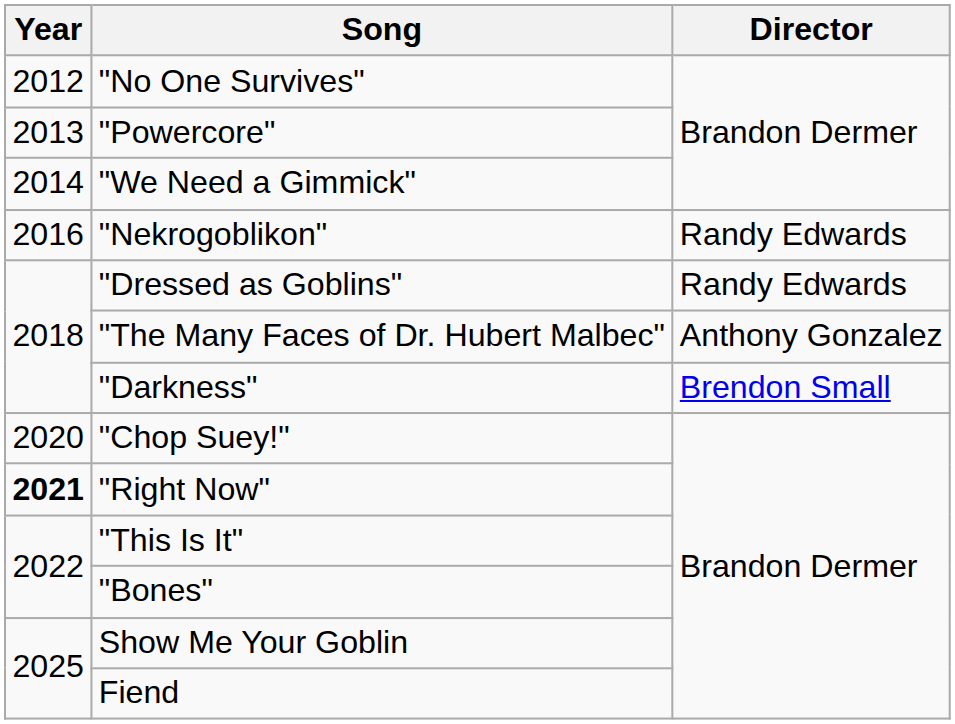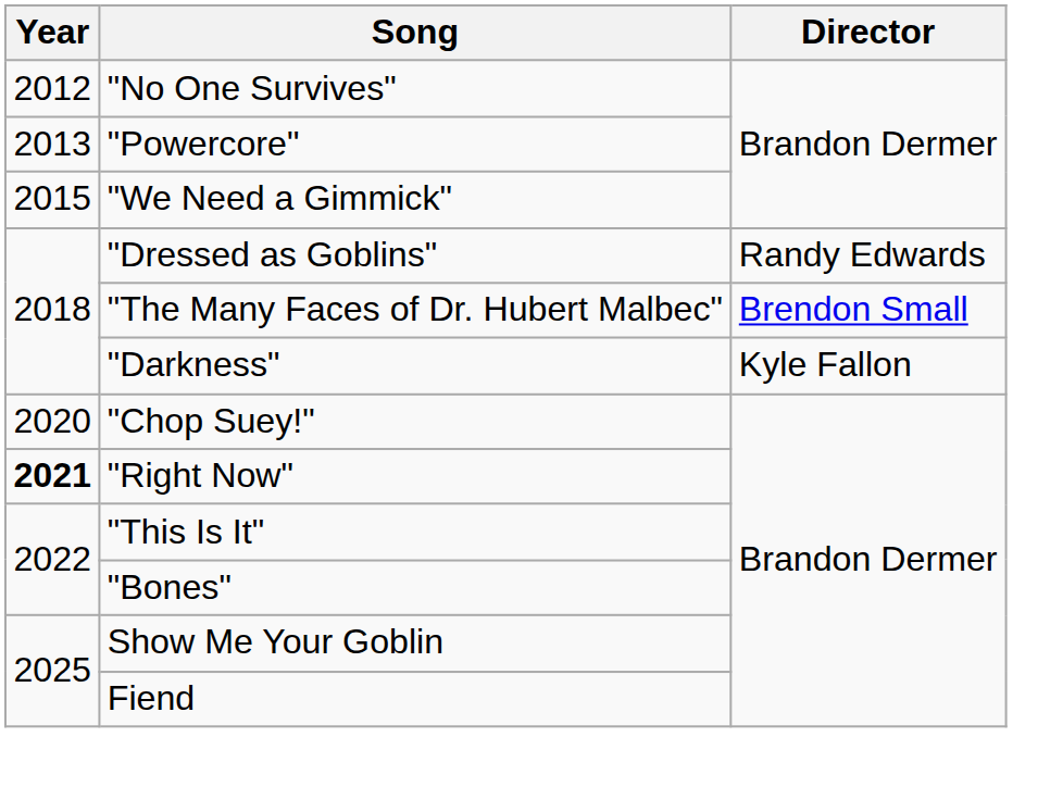"We Need a Gimmick" | Year: 2014 -> 2015
- row: 2016 | "Nekrogoblikon" | Randy Edwards
"The Many Faces of Dr. Hubert Malbec" | Director: Anthony Gonzalez -> Brendon Small
"Darkness" | Director: Brendon Small -> Kyle Fallon
